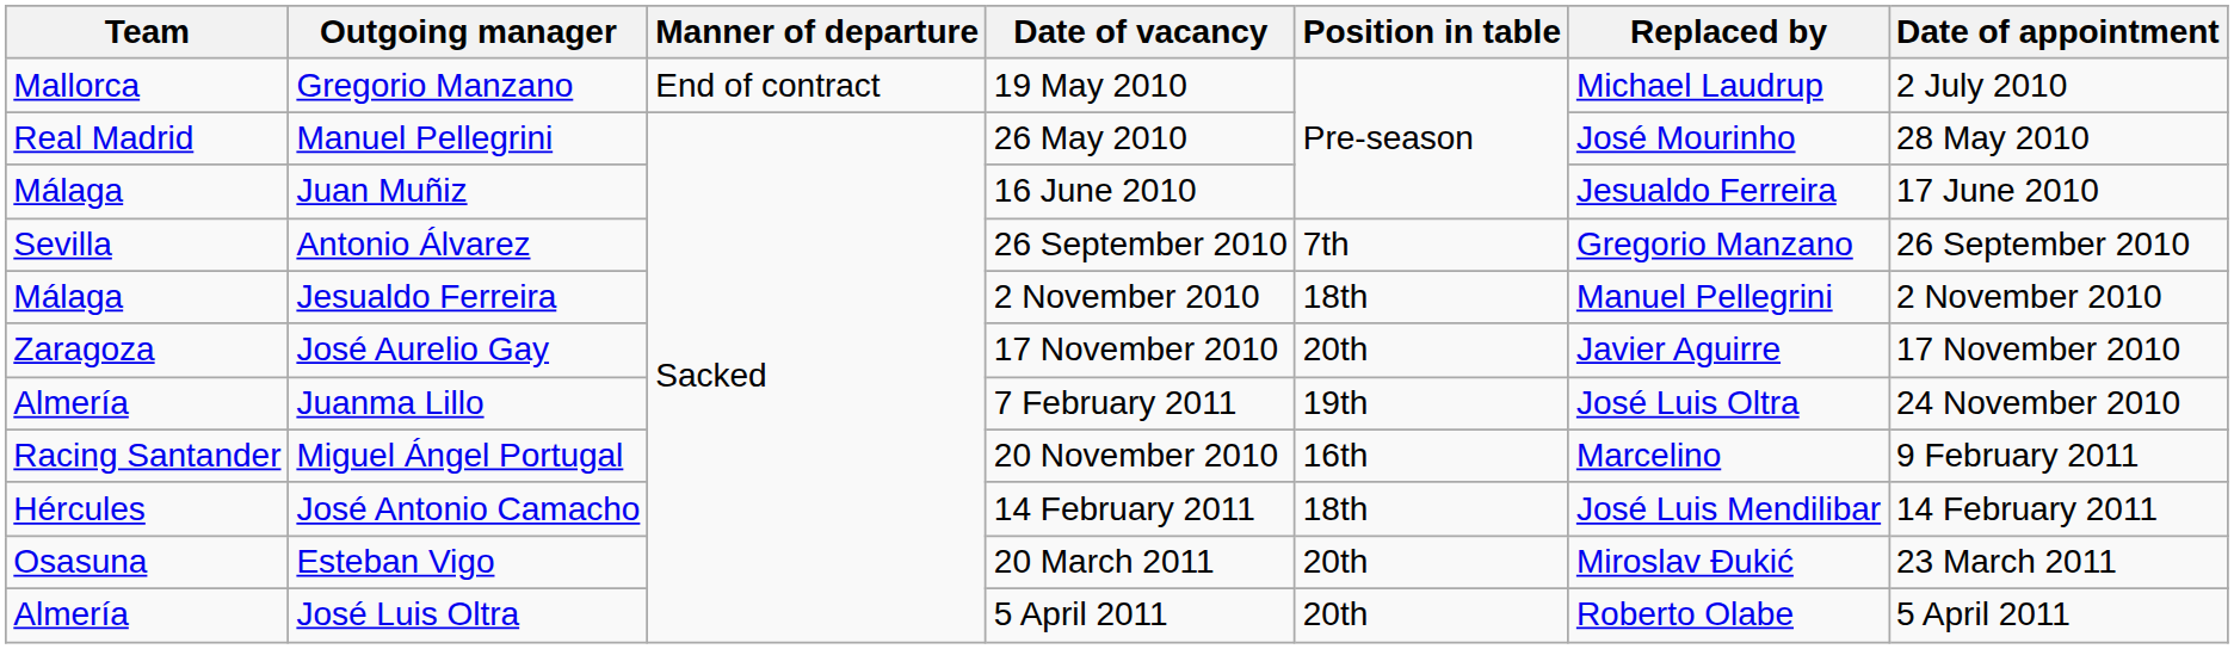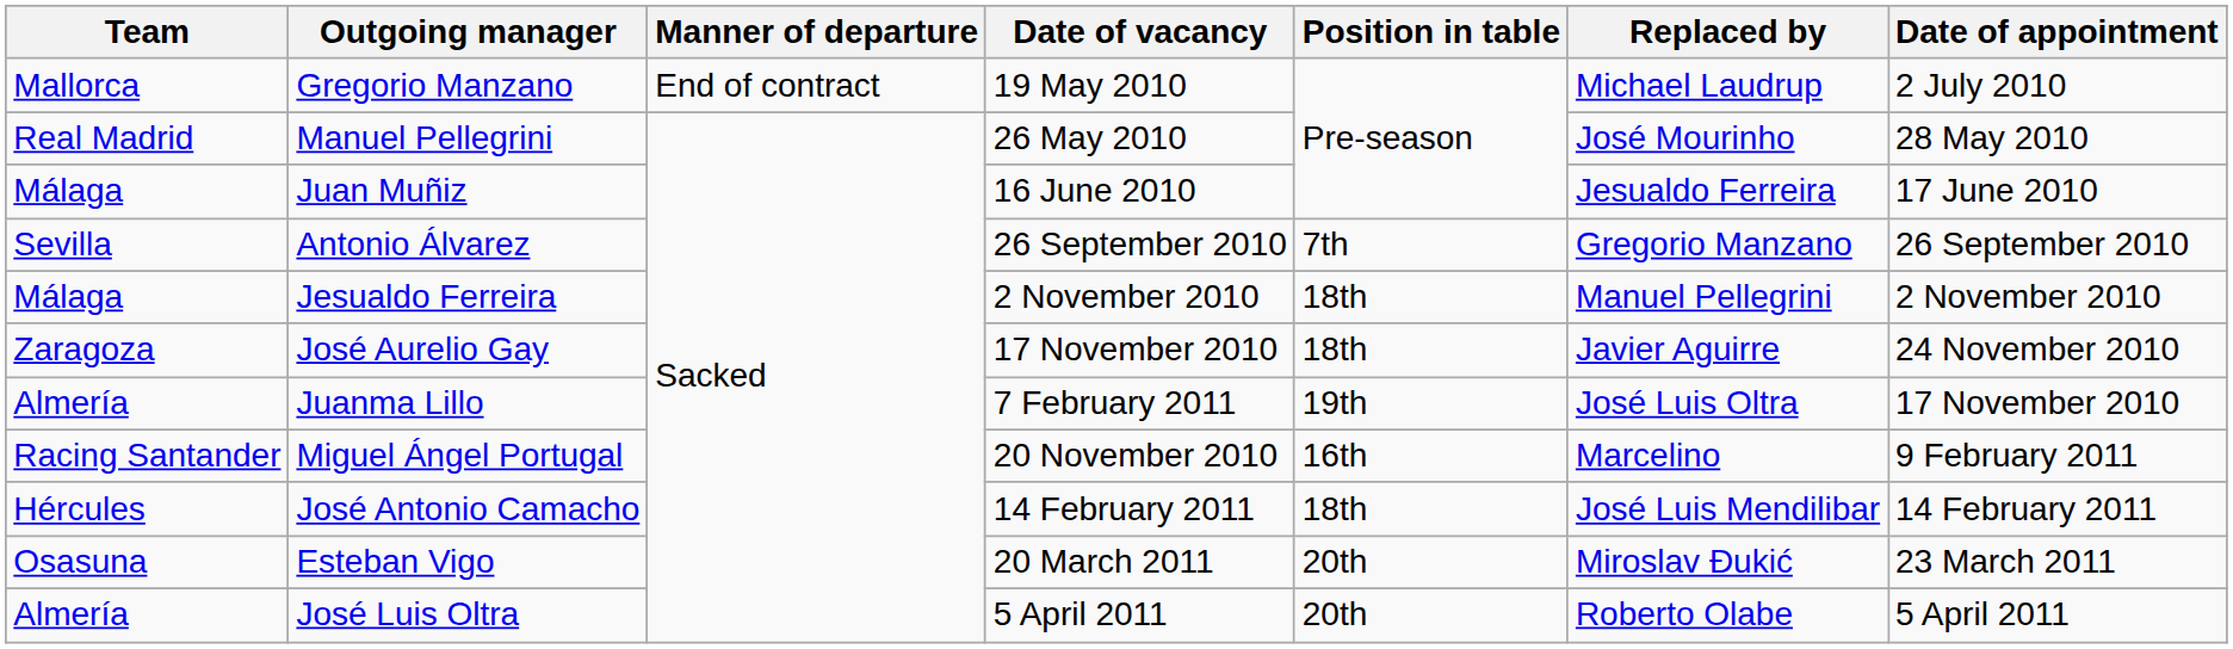José Aurelio Gay | Position in table: 20th -> 18th
José Aurelio Gay | Date of appointment: 17 November 2010 -> 24 November 2010
Juanma Lillo | Date of appointment: 24 November 2010 -> 17 November 2010
